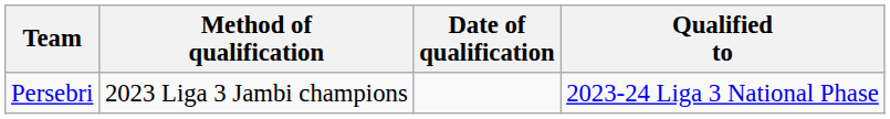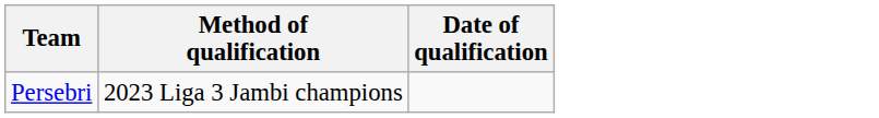- column: Qualified to | 2023-24 Liga 3 National Phase
